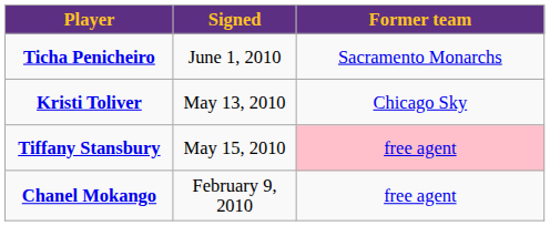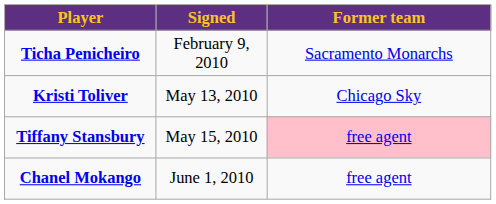Ticha Penicheiro | Signed: June 1, 2010 -> February 9, 2010
Chanel Mokango | Signed: February 9, 2010 -> June 1, 2010
